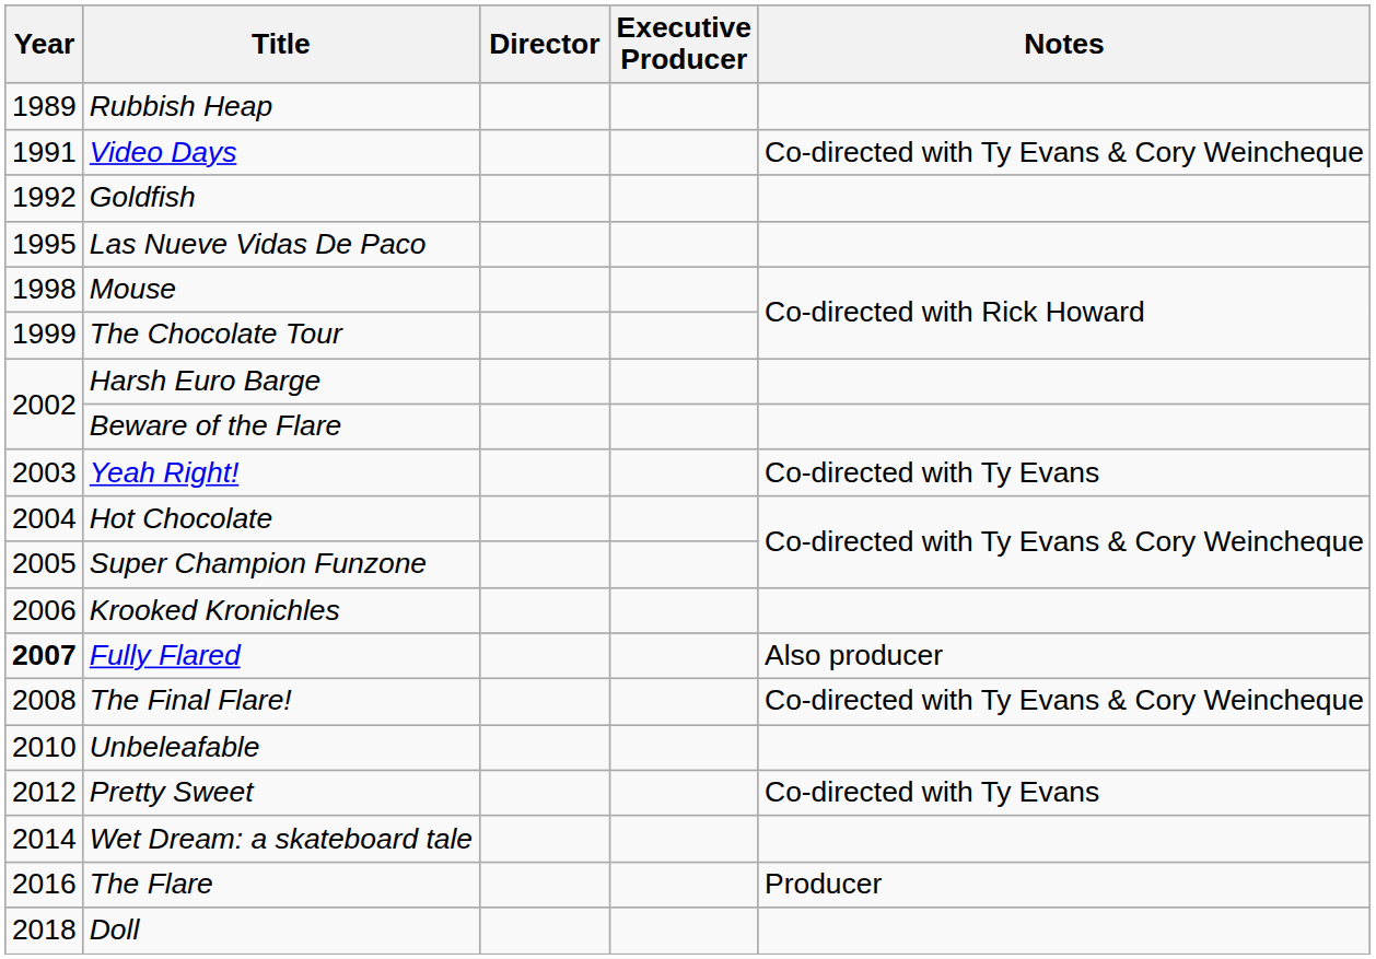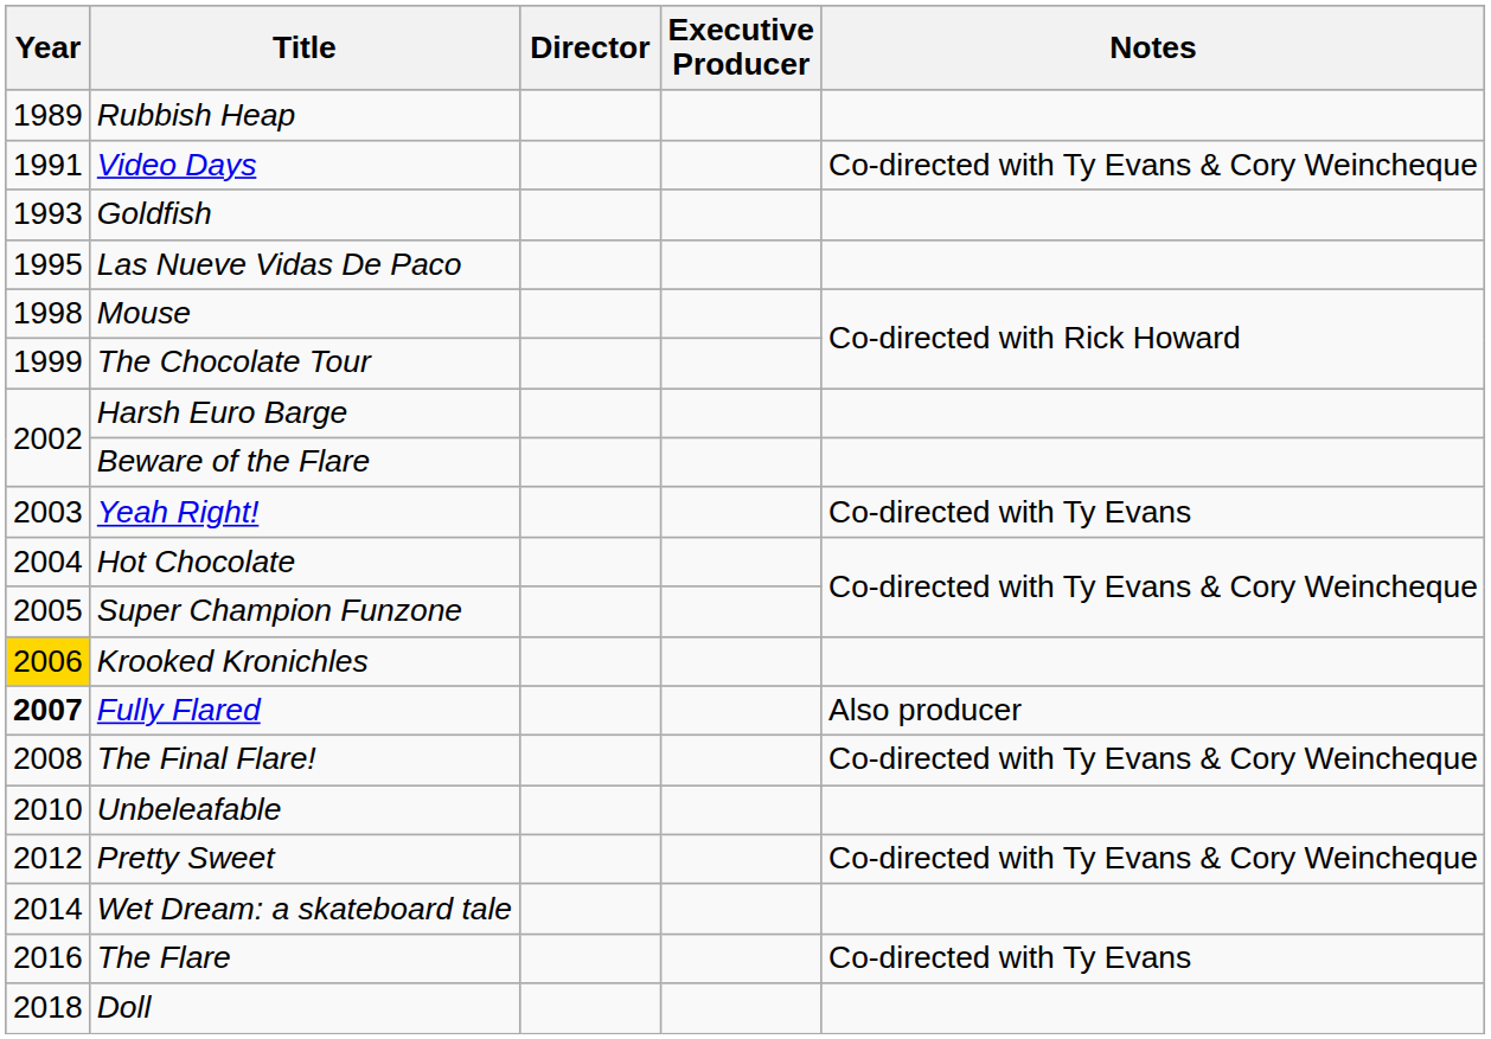Goldfish | Year: 1992 -> 1993
Krooked Kronichles | Year: no background -> gold background
Pretty Sweet | Notes: Co-directed with Ty Evans -> Co-directed with Ty Evans & Cory Weincheque
The Flare | Notes: Producer -> Co-directed with Ty Evans
